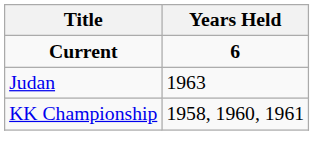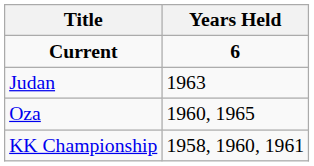+ row: Oza | 1960, 1965
